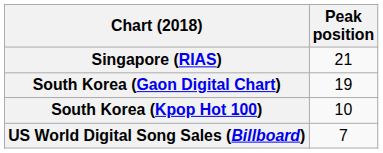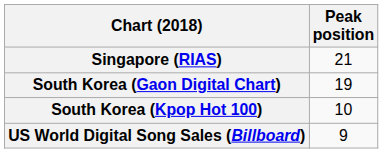US World Digital Song Sales (Billboard) | Peak position: 7 -> 9
